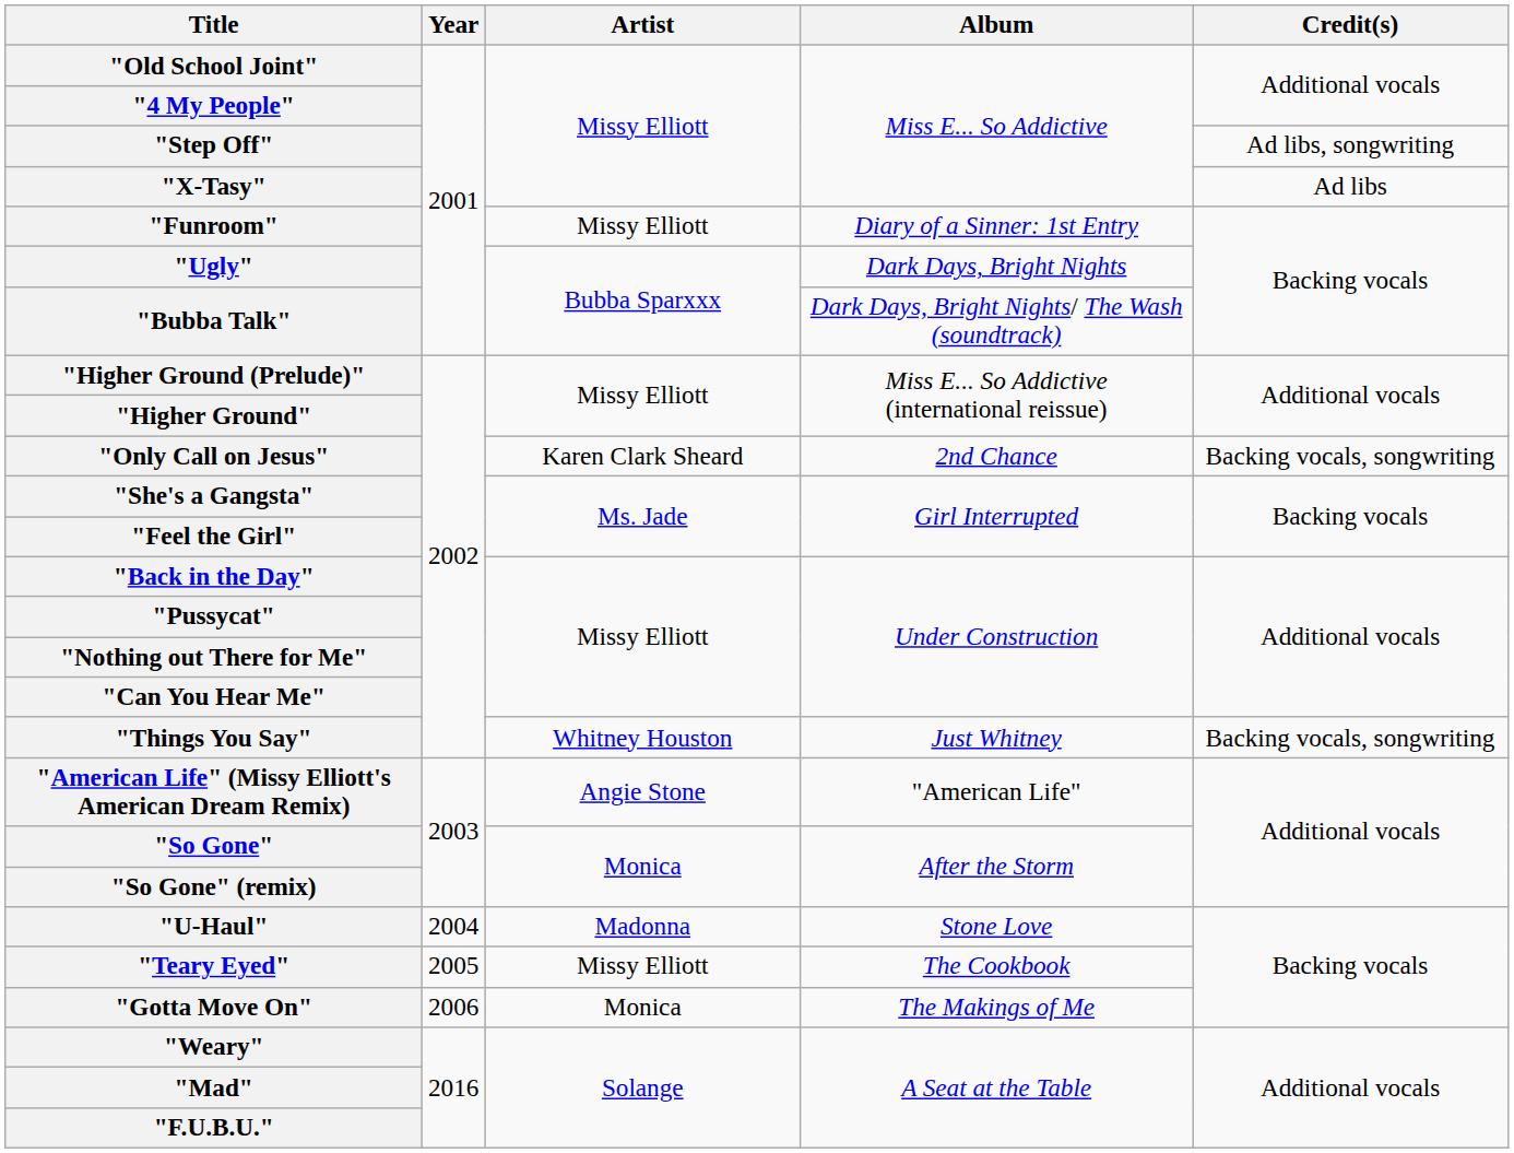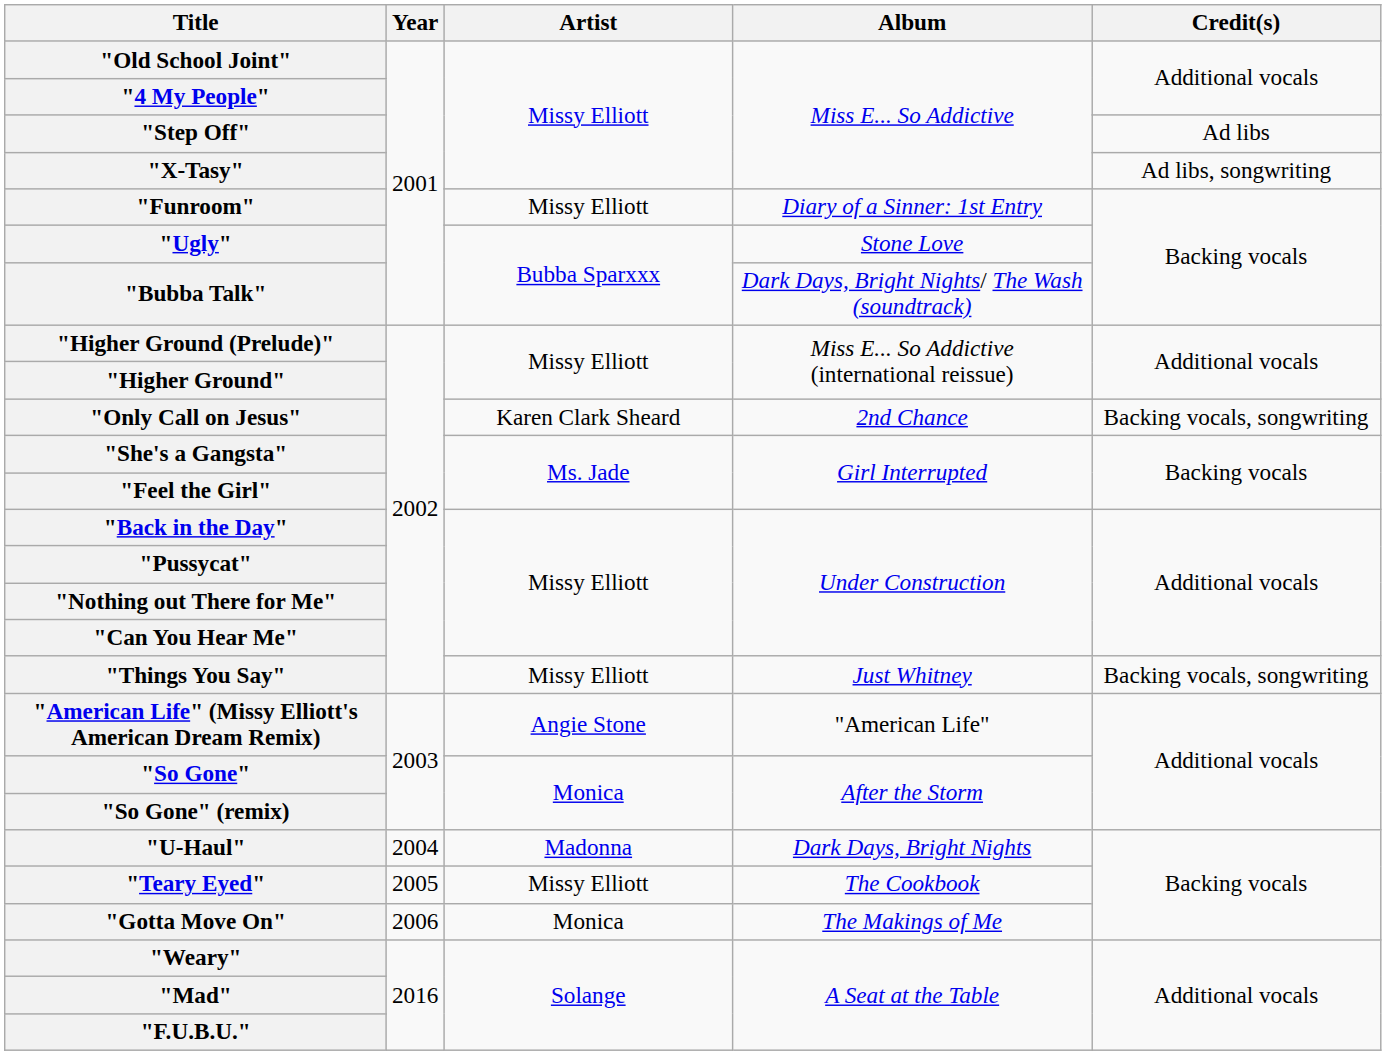"Step Off" | Credit(s): Ad libs, songwriting -> Ad libs
"X-Tasy" | Credit(s): Ad libs -> Ad libs, songwriting
"Ugly" | Album: Dark Days, Bright Nights -> Stone Love
"Things You Say" | Artist: Whitney Houston -> Missy Elliott
"U-Haul" | Album: Stone Love -> Dark Days, Bright Nights
